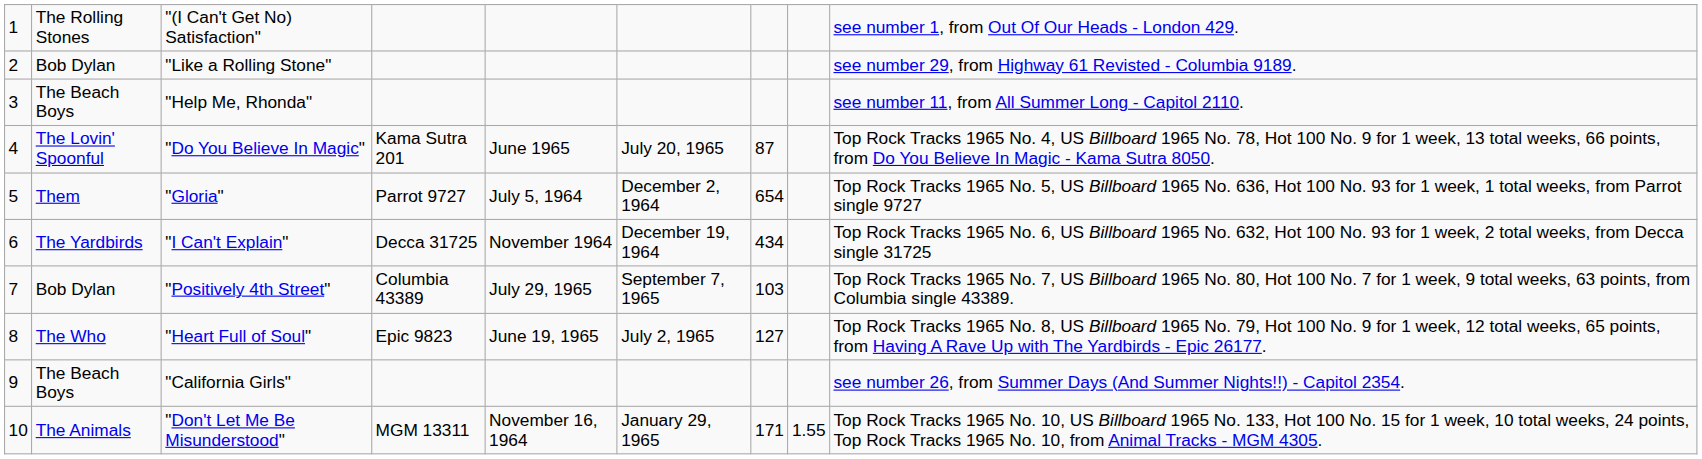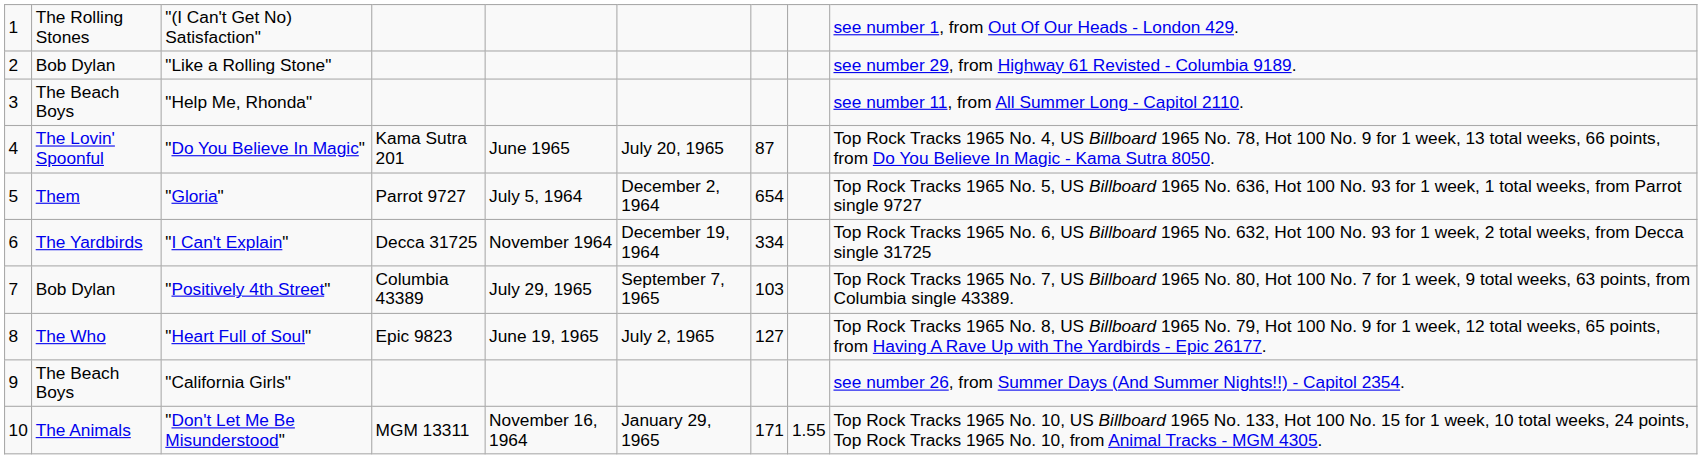"I Can't Explain" | column 7: 434 -> 334
